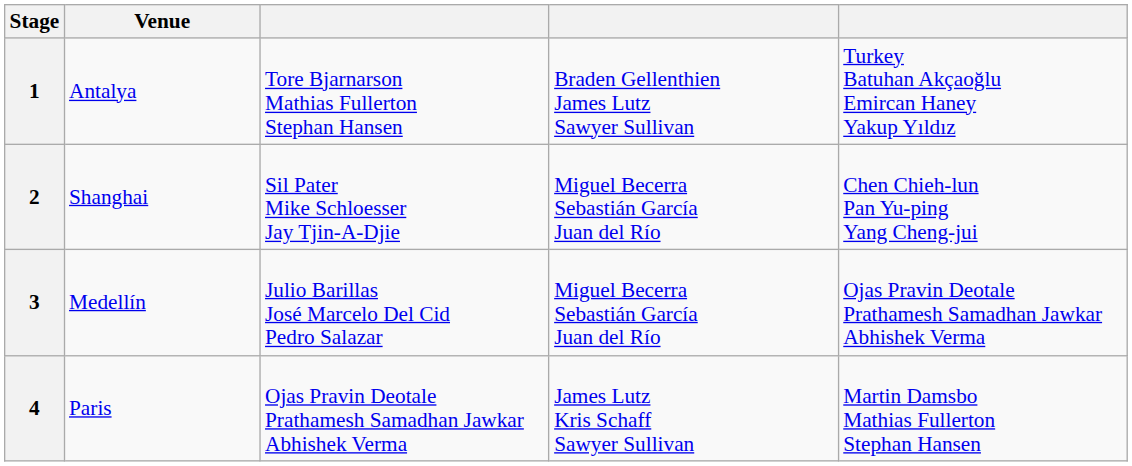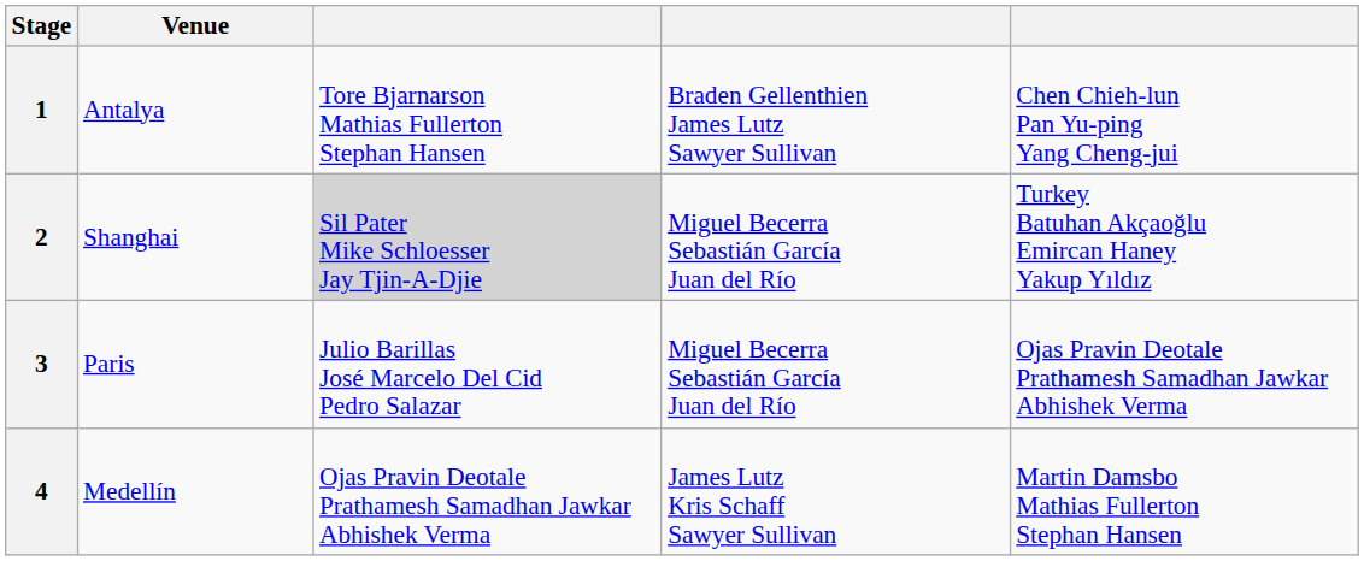1 | column 5: Turkey Batuhan Akçaoğlu Emircan Haney Yakup Yıldız -> Chen Chieh-lun Pan Yu-ping Yang Cheng-jui
2 | column 3: no background -> lightgrey background
2 | column 5: Chen Chieh-lun Pan Yu-ping Yang Cheng-jui -> Turkey Batuhan Akçaoğlu Emircan Haney Yakup Yıldız
3 | Venue: Medellín -> Paris
4 | Venue: Paris -> Medellín
